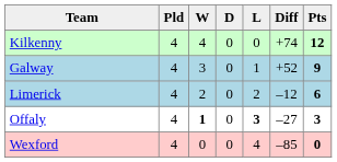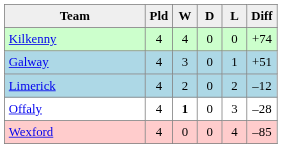- column: Pts | 12 | 9 | 6 | 3 | 0
Galway | Diff: +52 -> +51
Offaly | L: bold -> normal
Offaly | Diff: –27 -> –28
